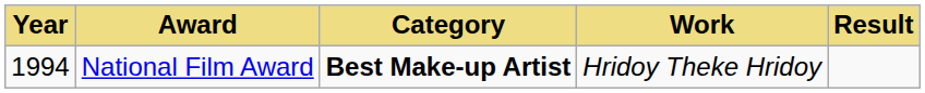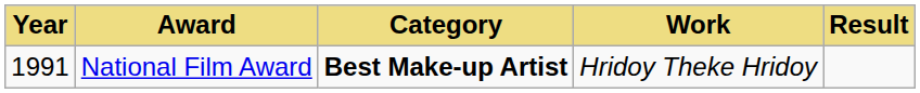National Film Award | Year: 1994 -> 1991
